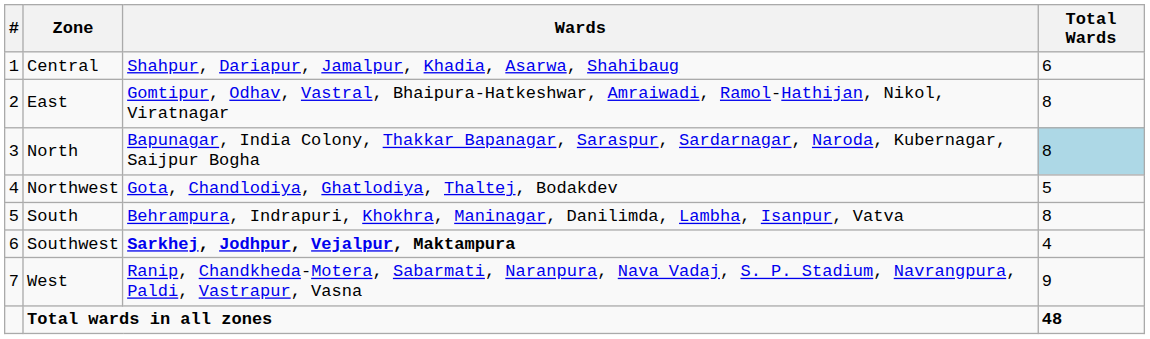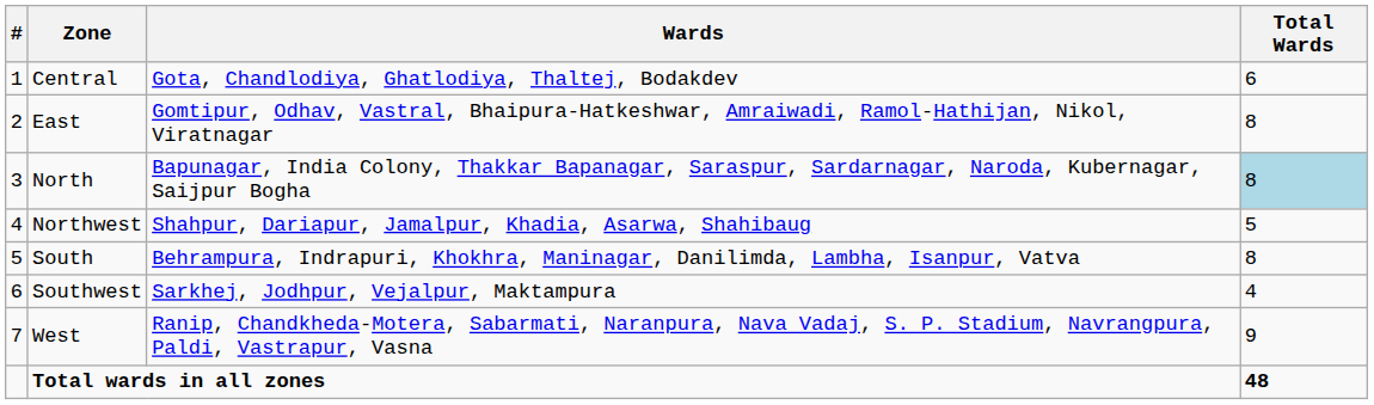Central | Wards: Shahpur, Dariapur, Jamalpur, Khadia, Asarwa, Shahibaug -> Gota, Chandlodiya, Ghatlodiya, Thaltej, Bodakdev
Northwest | Wards: Gota, Chandlodiya, Ghatlodiya, Thaltej, Bodakdev -> Shahpur, Dariapur, Jamalpur, Khadia, Asarwa, Shahibaug
Southwest | Wards: bold -> normal
